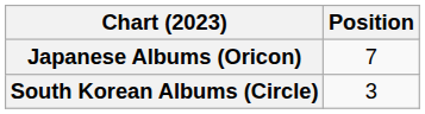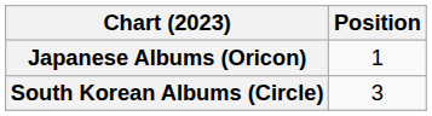Japanese Albums (Oricon) | Position: 7 -> 1
